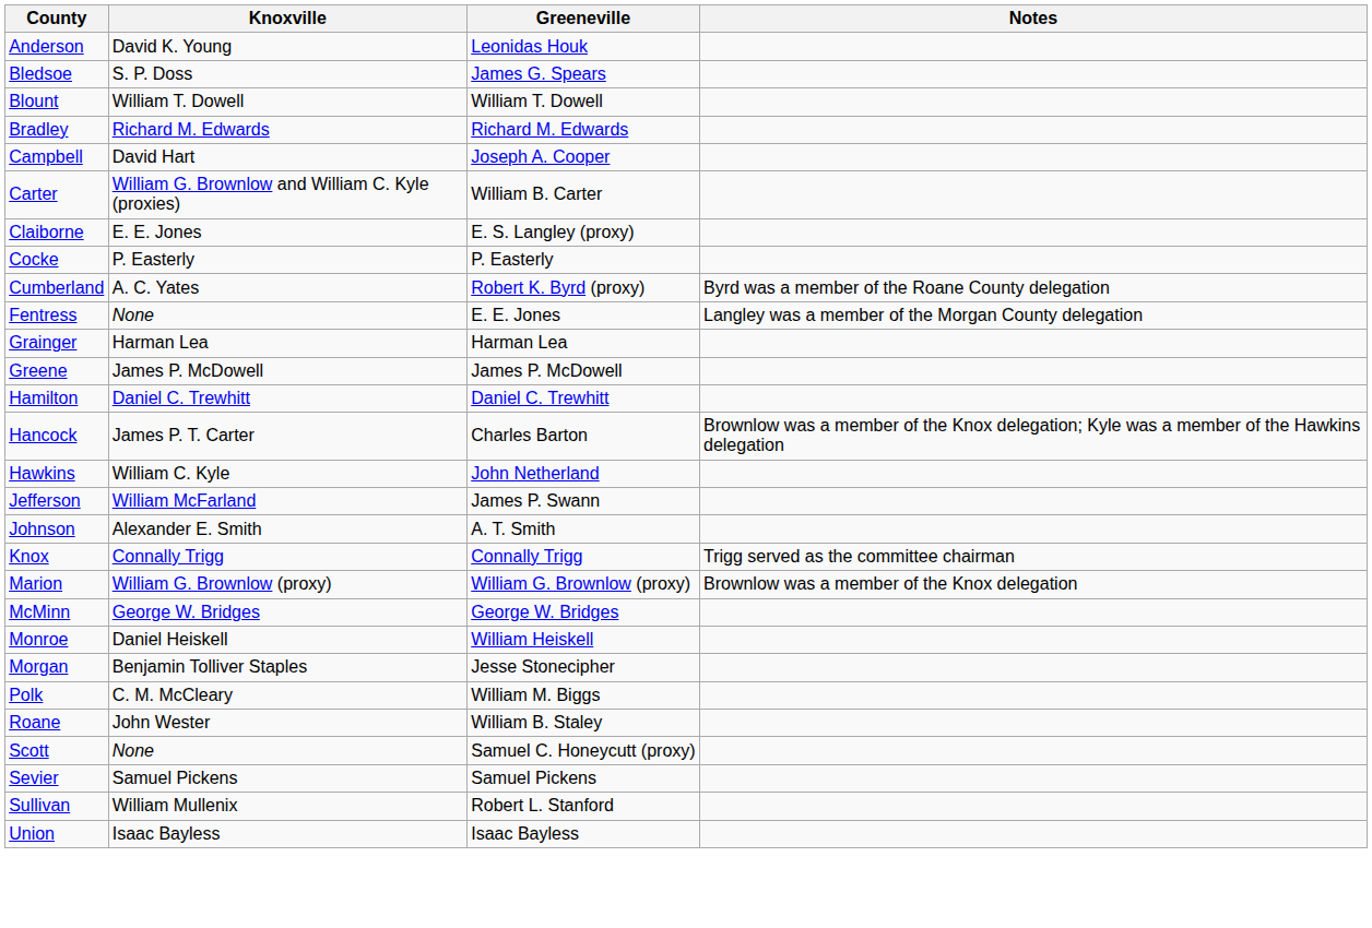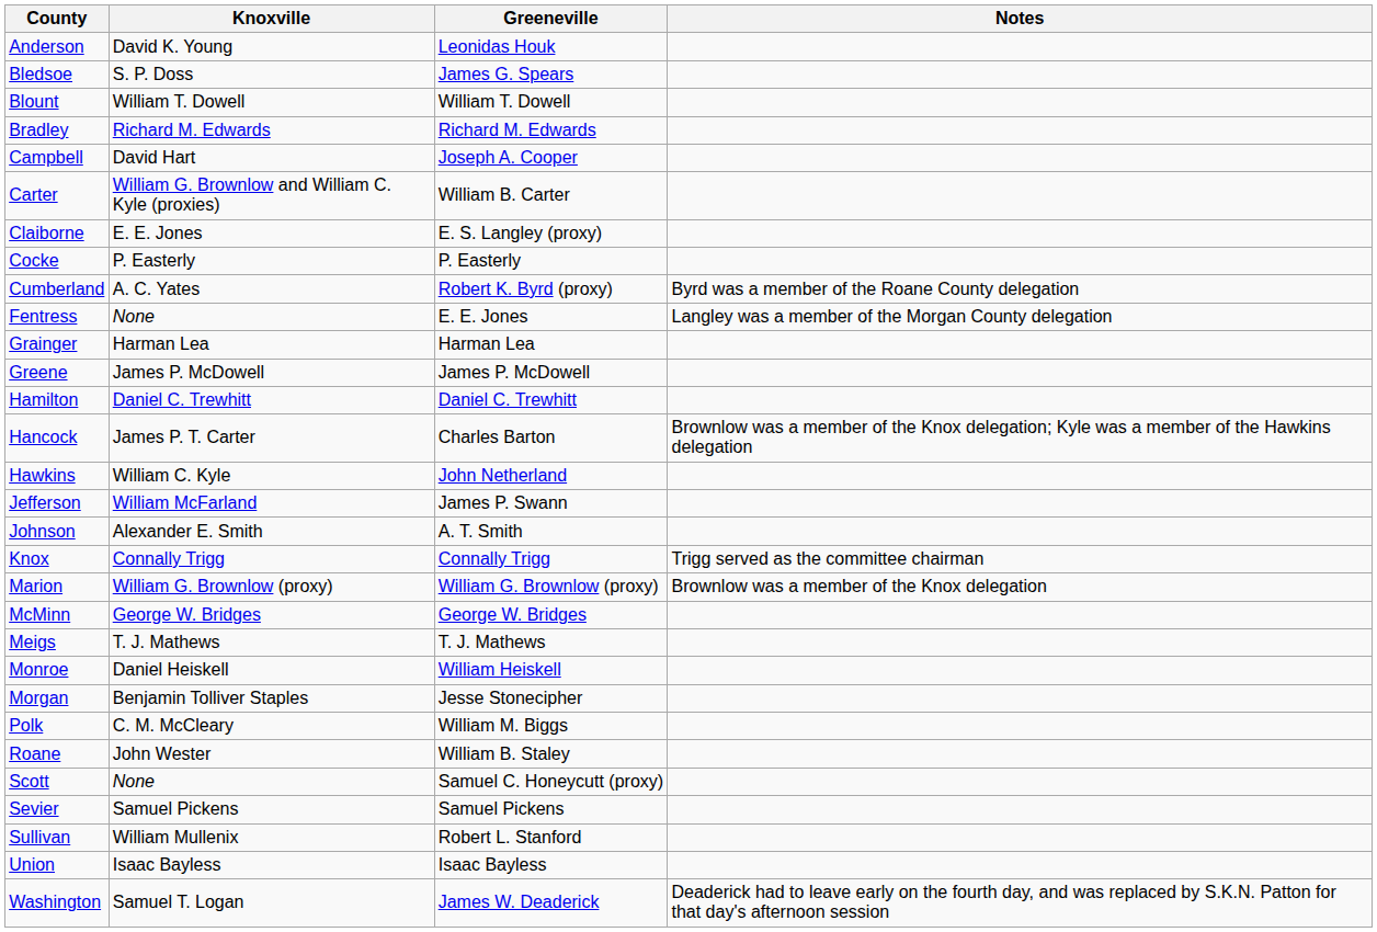+ row: Meigs | T. J. Mathews | T. J. Mathews
+ row: Washington | Samuel T. Logan | James W. Deaderick | Deaderick had to leave early on the fourth day, and was replaced by S.K.N. Patton for that day's afternoon session
